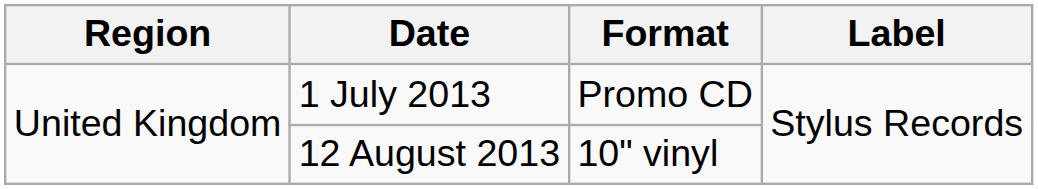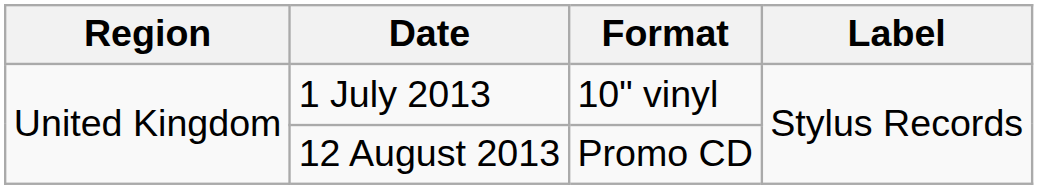1 July 2013 | Format: Promo CD -> 10" vinyl
12 August 2013 | Format: 10" vinyl -> Promo CD
